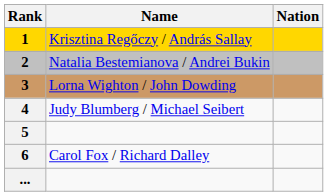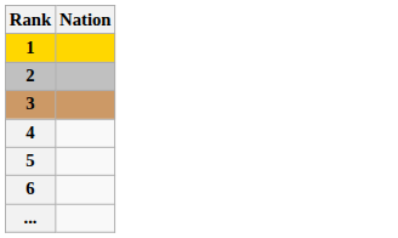- column: Name | Krisztina Regőczy / András Sallay | Natalia Bestemianova / Andrei Bukin | Lorna Wighton / John Dowding | Judy Blumberg / Michael Seibert | Carol Fox / Richard Dalley
